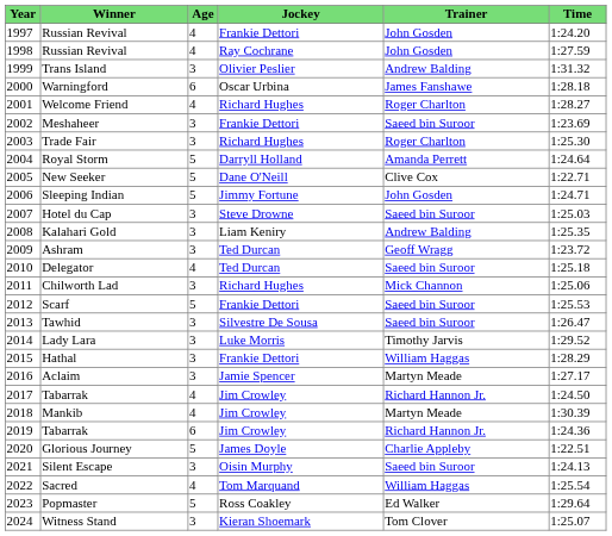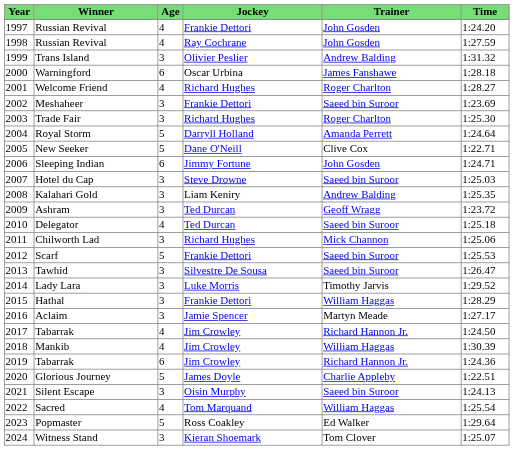Sleeping Indian | Age: 5 -> 6
Mankib | Trainer: Martyn Meade -> William Haggas
